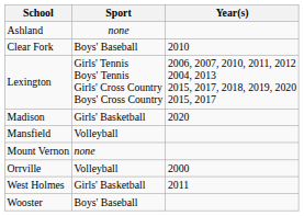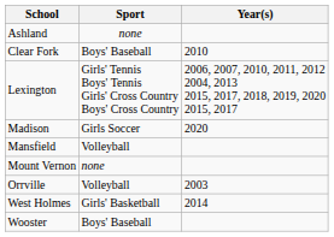Madison | Sport: Girls' Basketball -> Girls Soccer
Orrville | Year(s): 2000 -> 2003
West Holmes | Year(s): 2011 -> 2014
